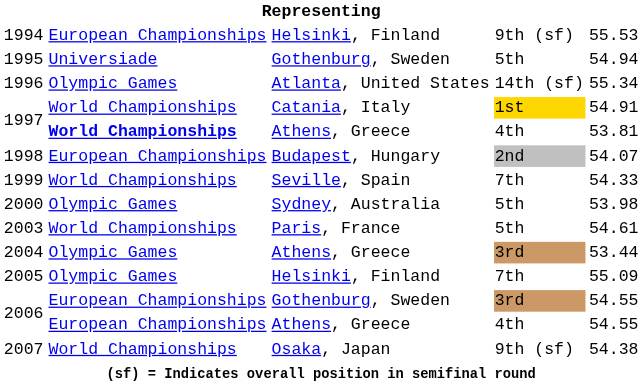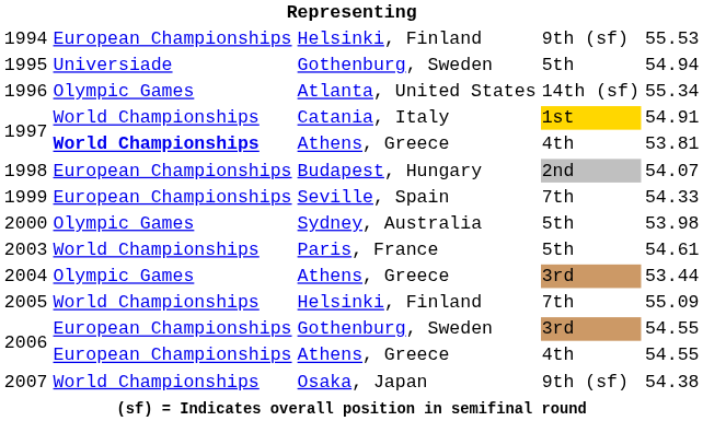1999 | column 2: World Championships -> European Championships
2005 | column 2: Olympic Games -> World Championships
